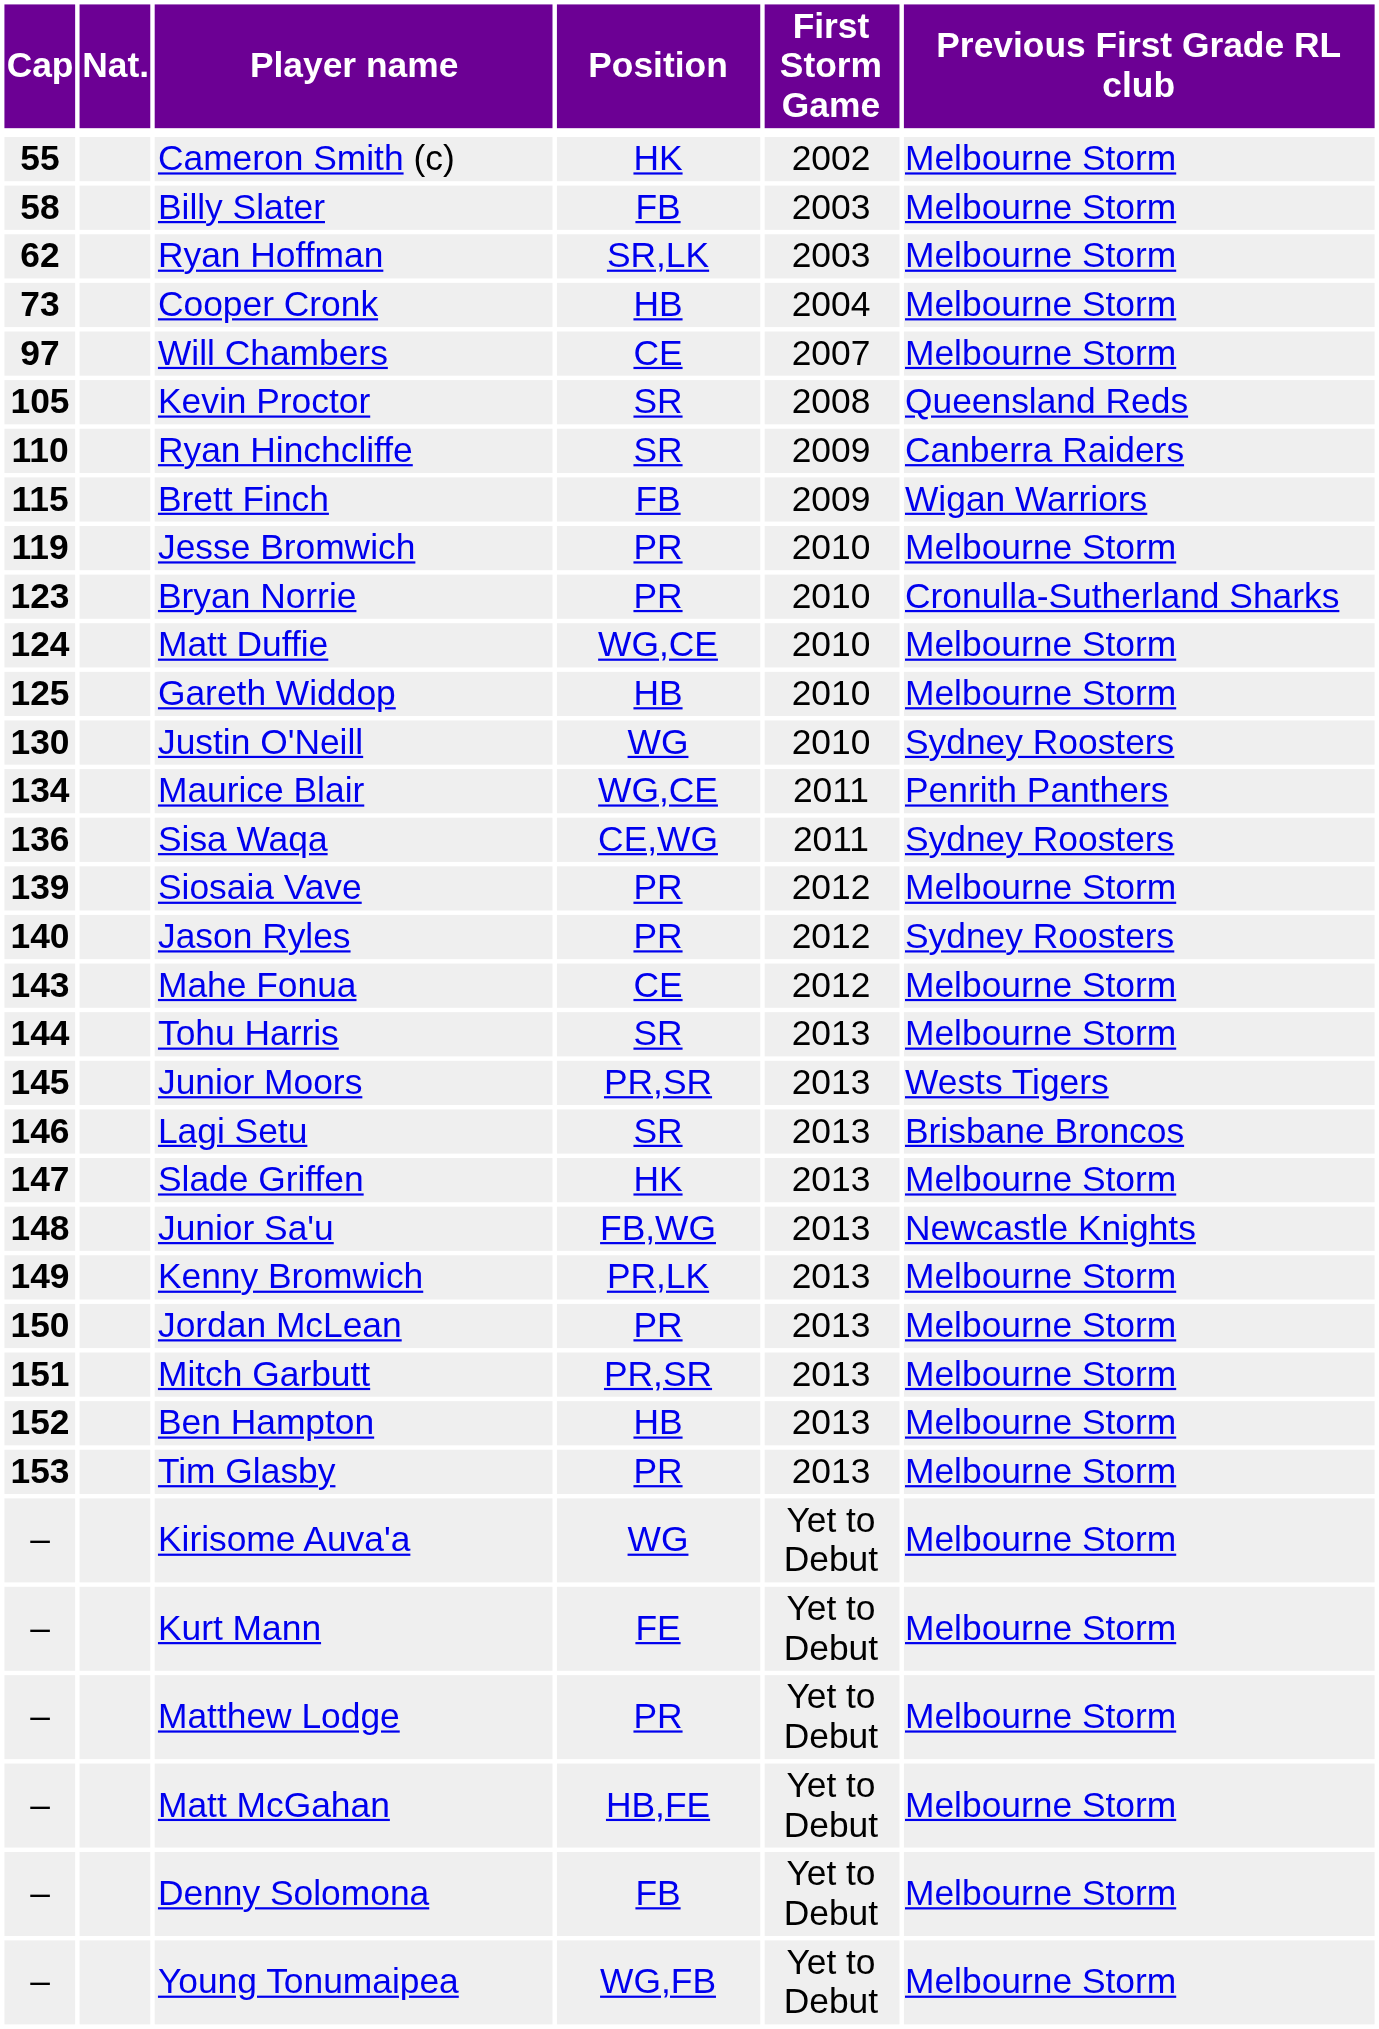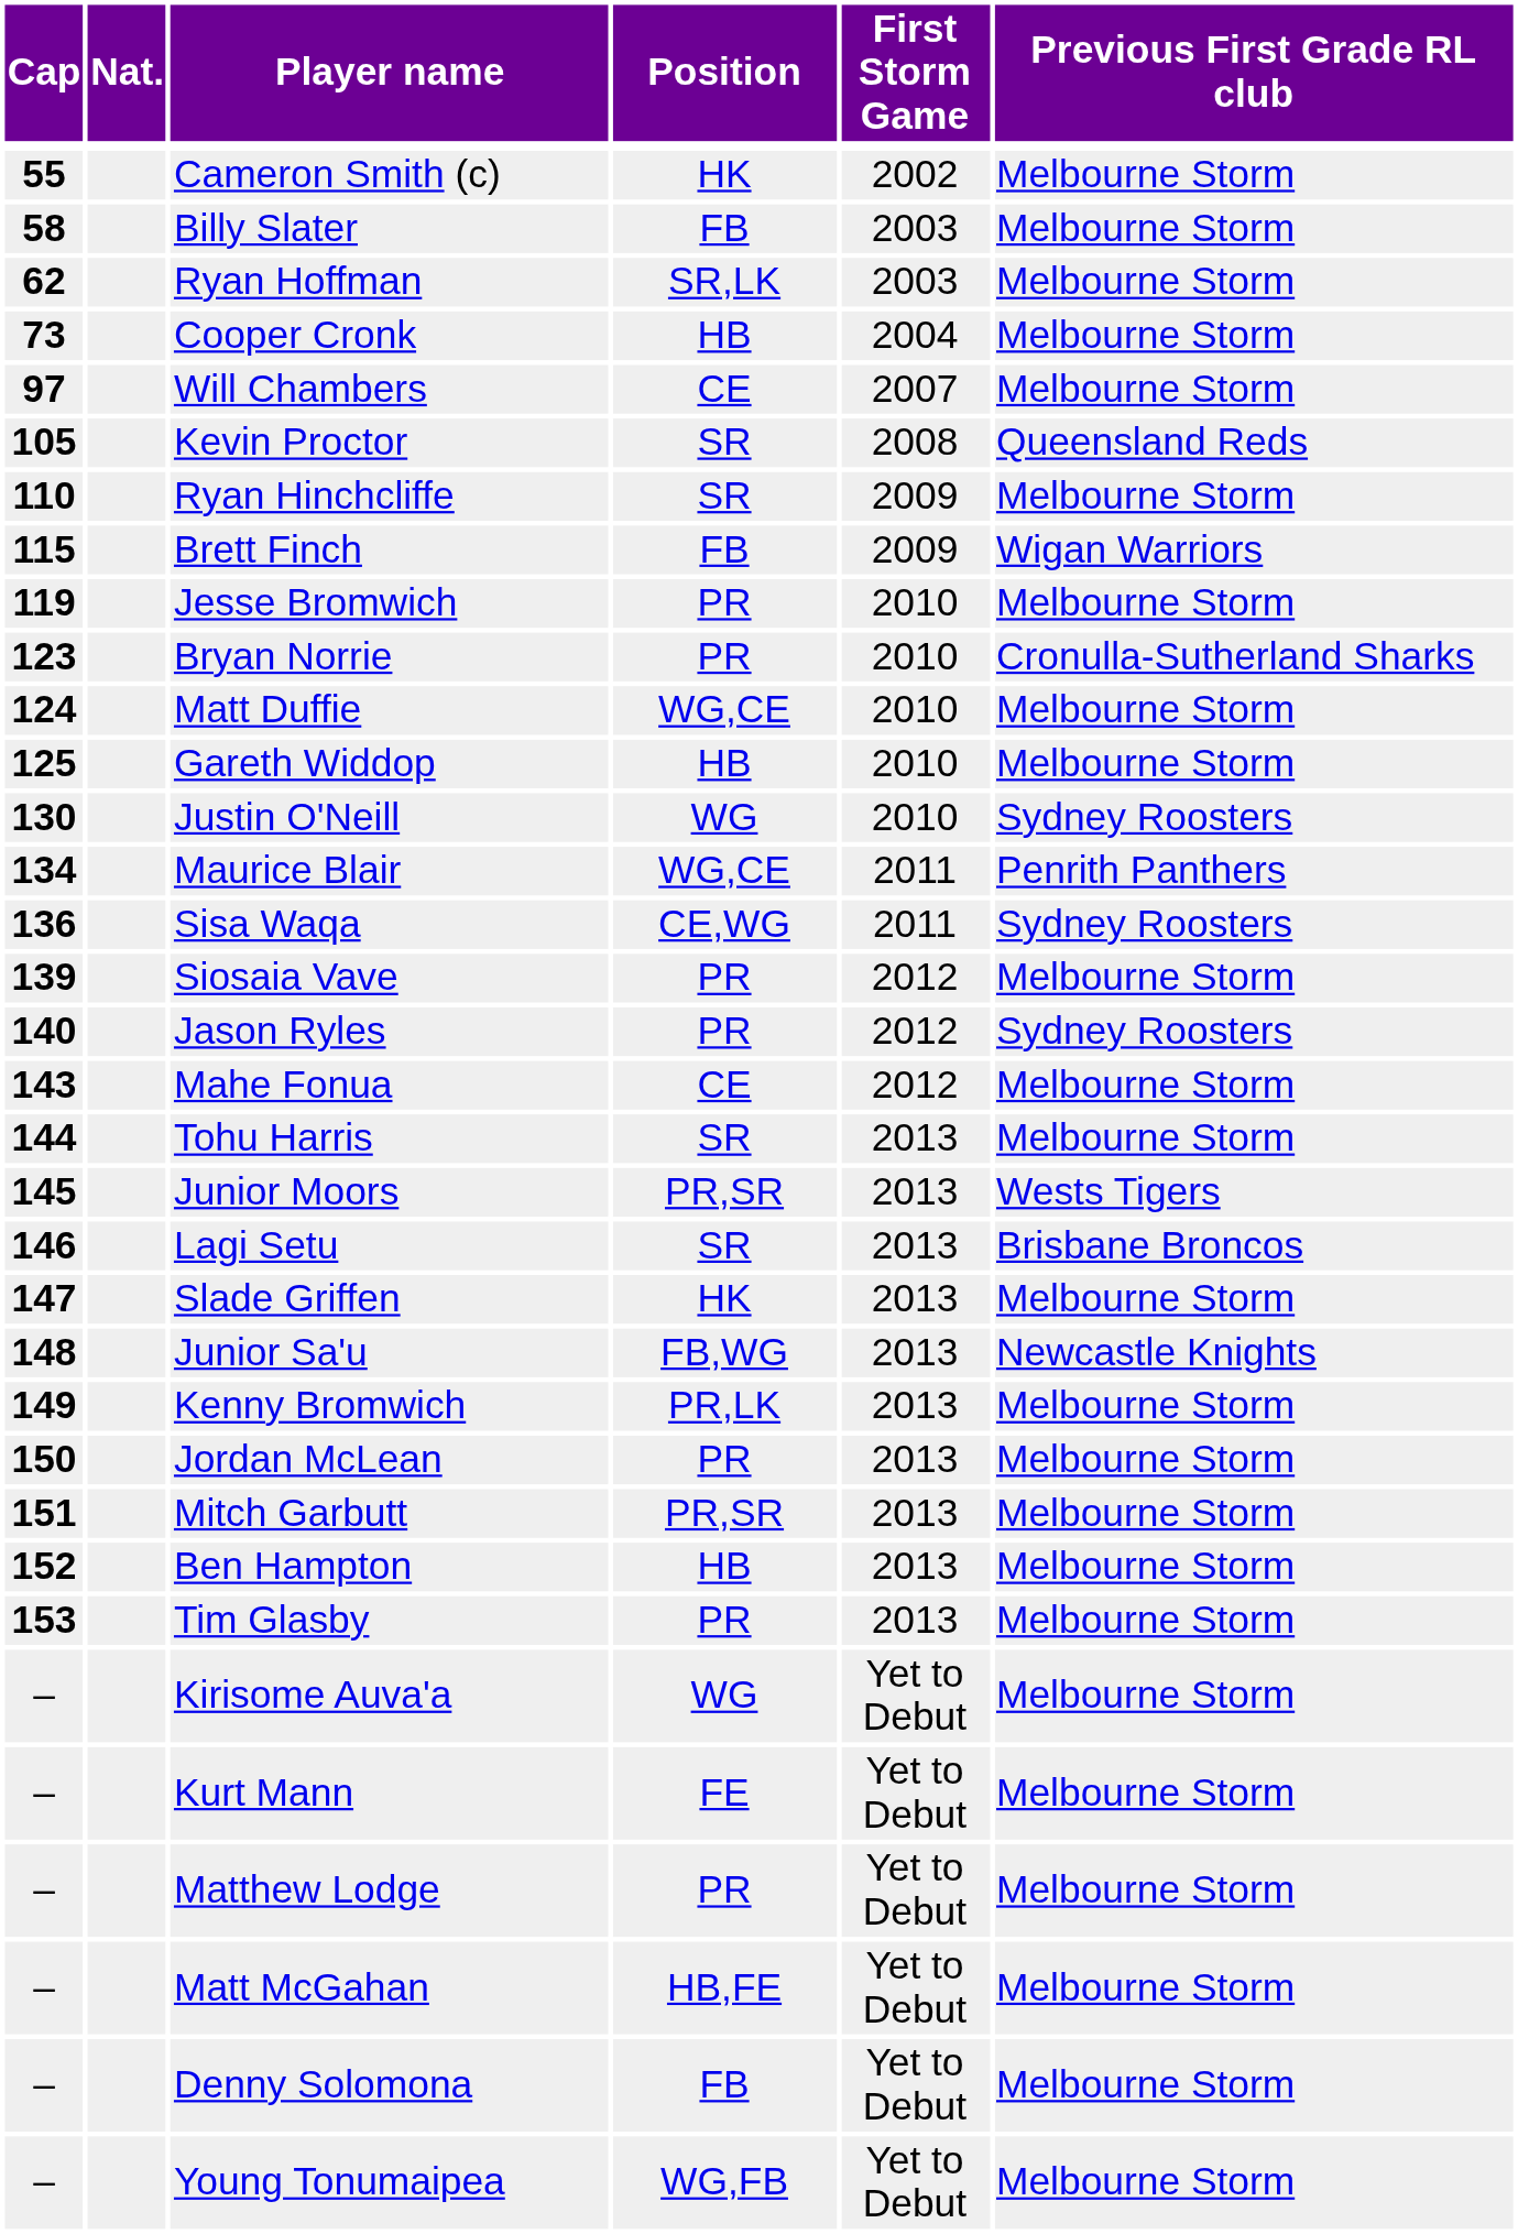Ryan Hinchcliffe | Previous First Grade RL club: Canberra Raiders -> Melbourne Storm
